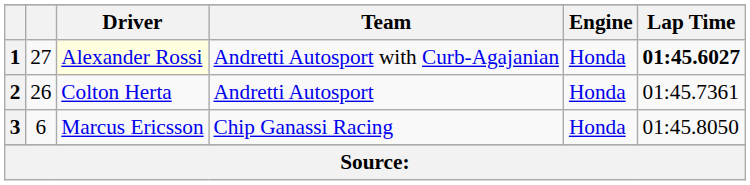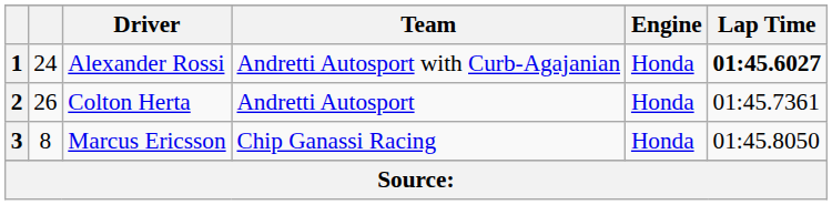1 | column 2: 27 -> 24
1 | Driver: lightyellow background -> no background
3 | column 2: 6 -> 8
